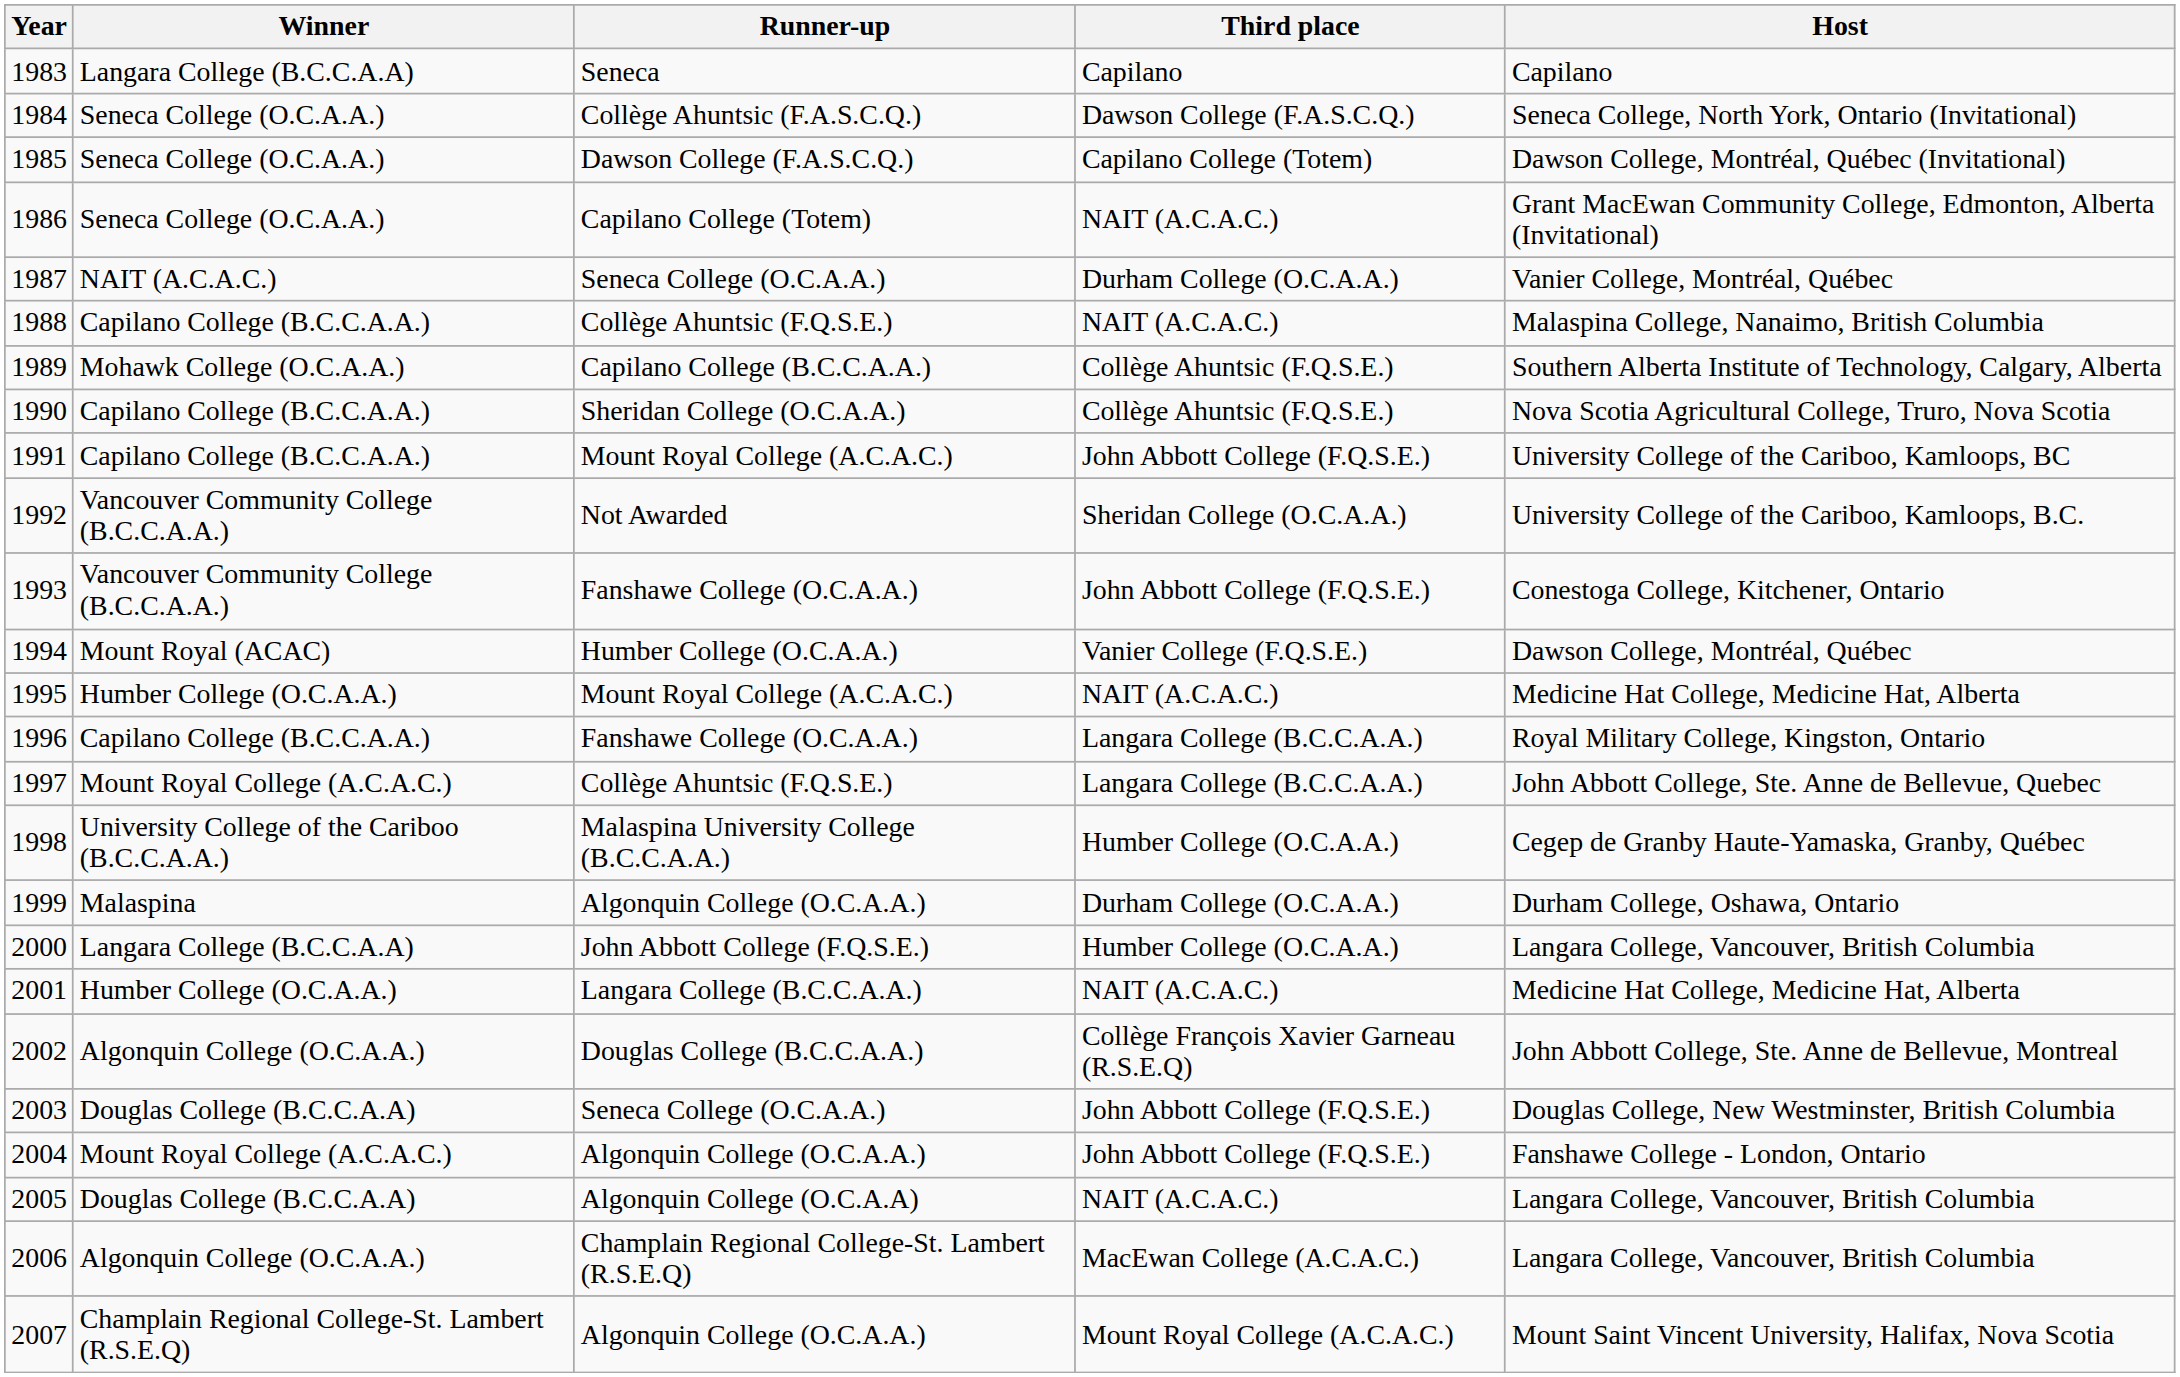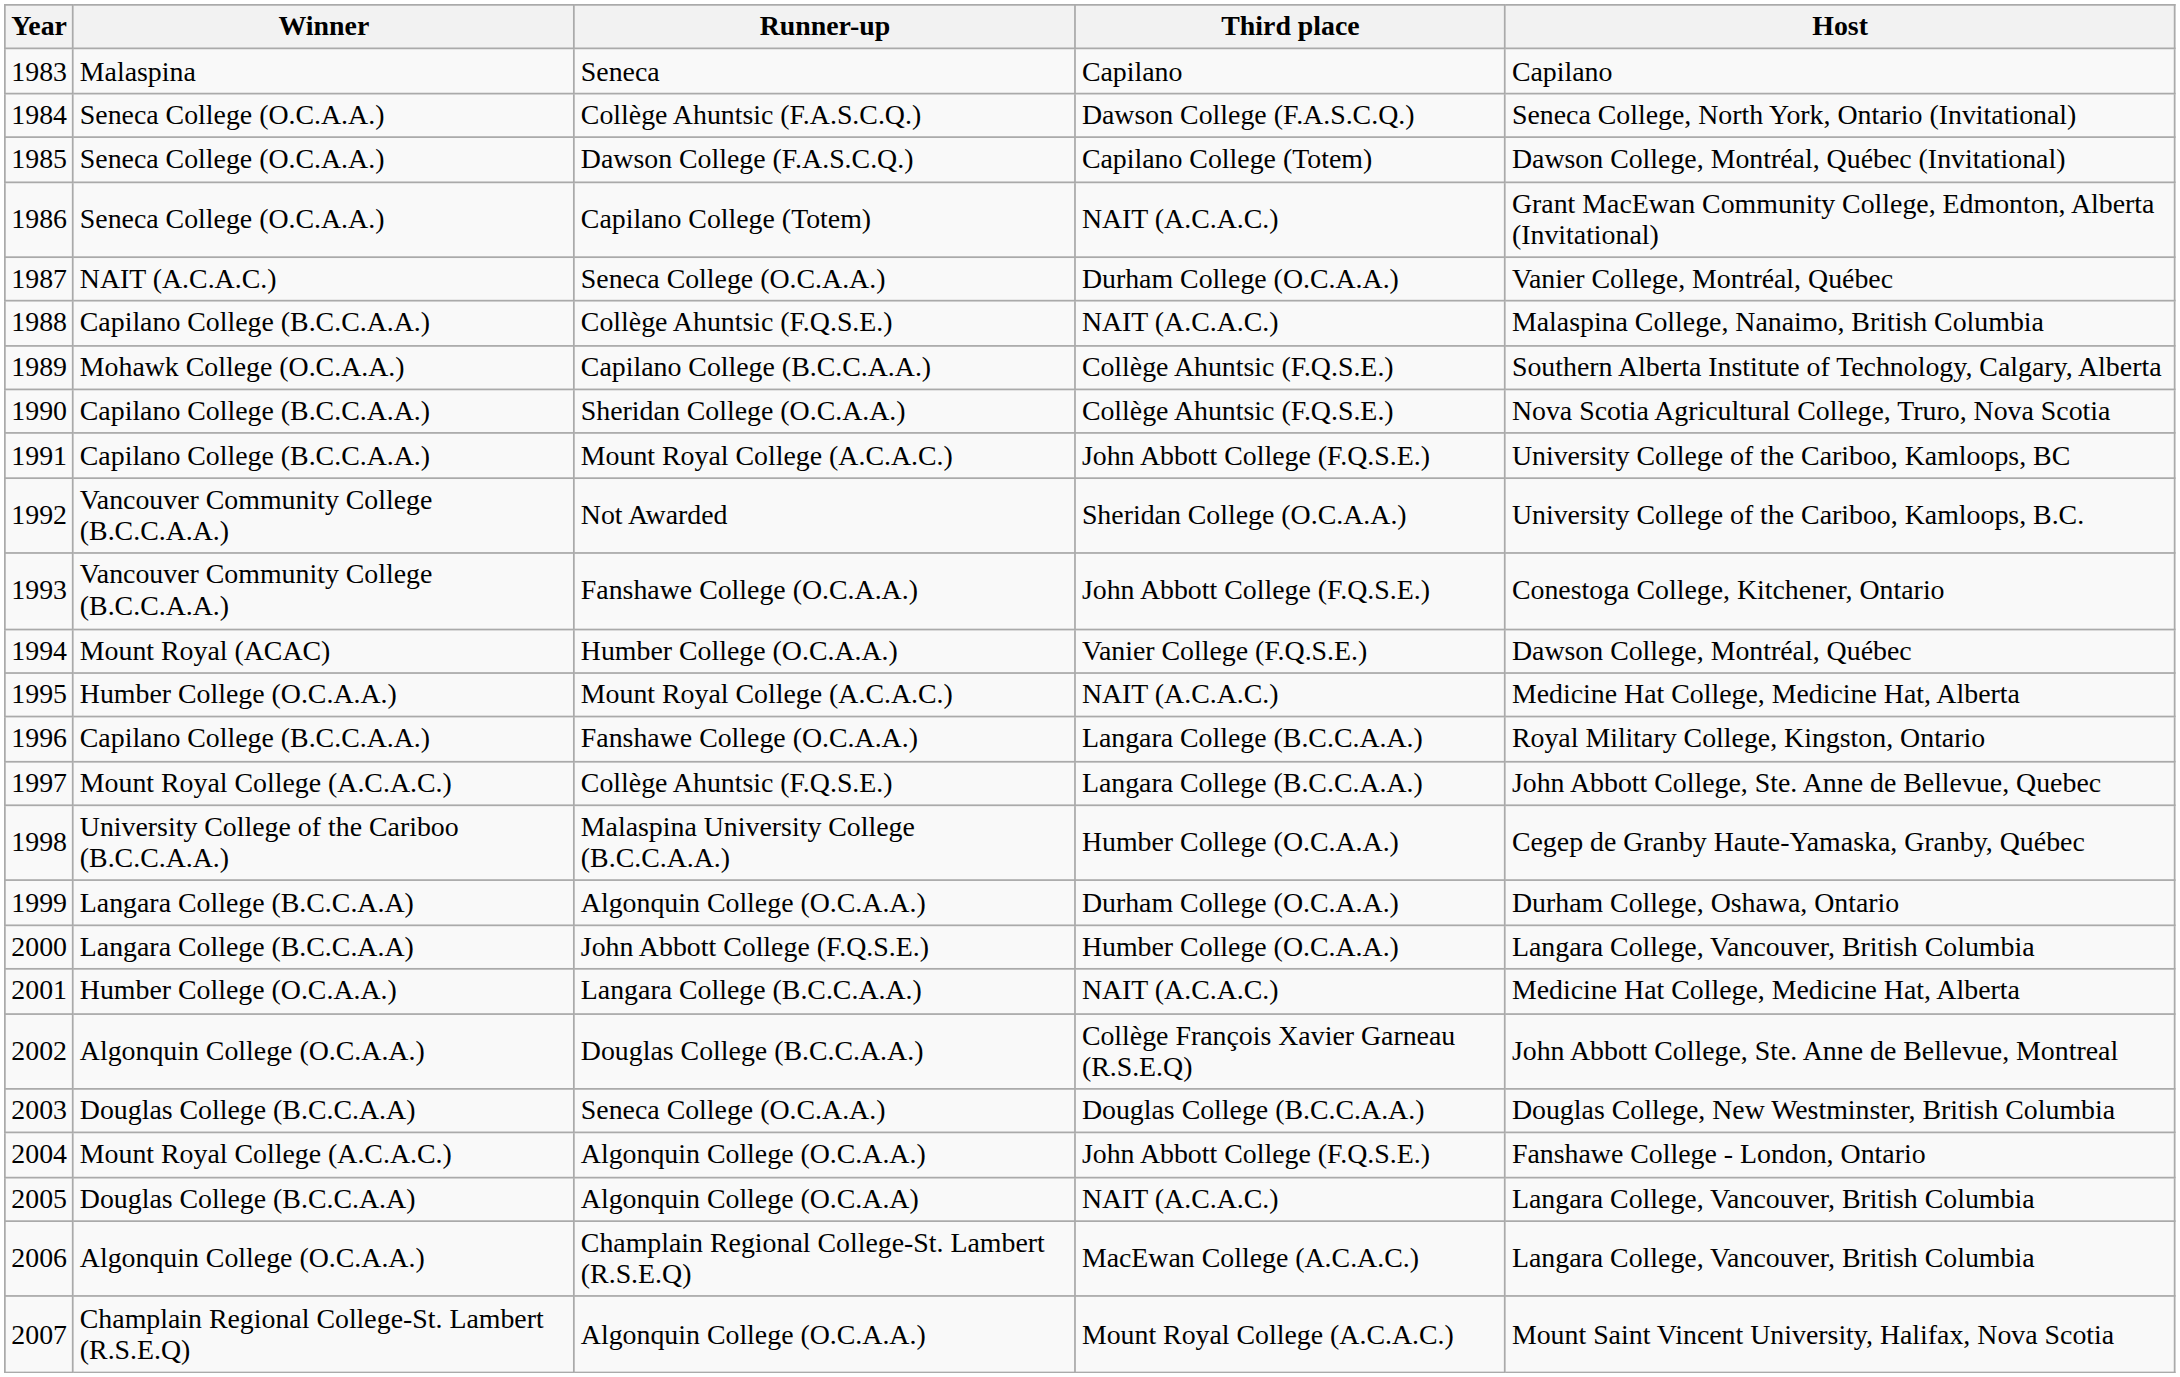1983 | Winner: Langara College (B.C.C.A.A) -> Malaspina
1999 | Winner: Malaspina -> Langara College (B.C.C.A.A)
2003 | Third place: John Abbott College (F.Q.S.E.) -> Douglas College (B.C.C.A.A.)
